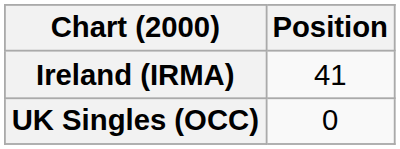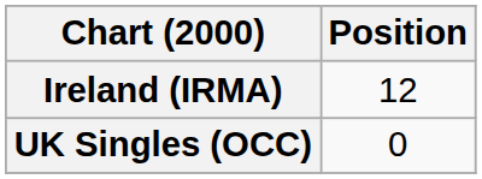Ireland (IRMA) | Position: 41 -> 12
